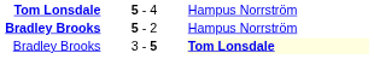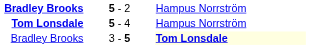rows swapped: 5 - 4 <-> 5 - 2
